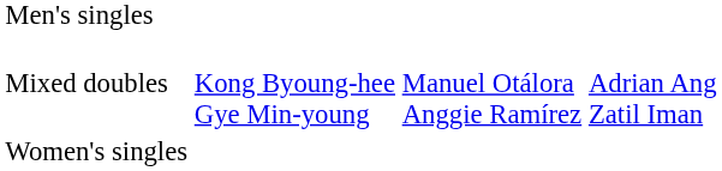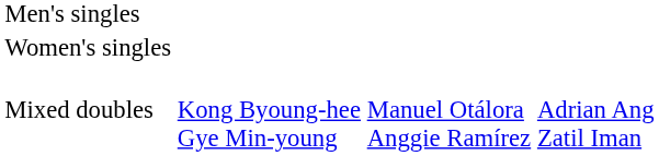rows swapped: Women's singles <-> Mixed doubles
